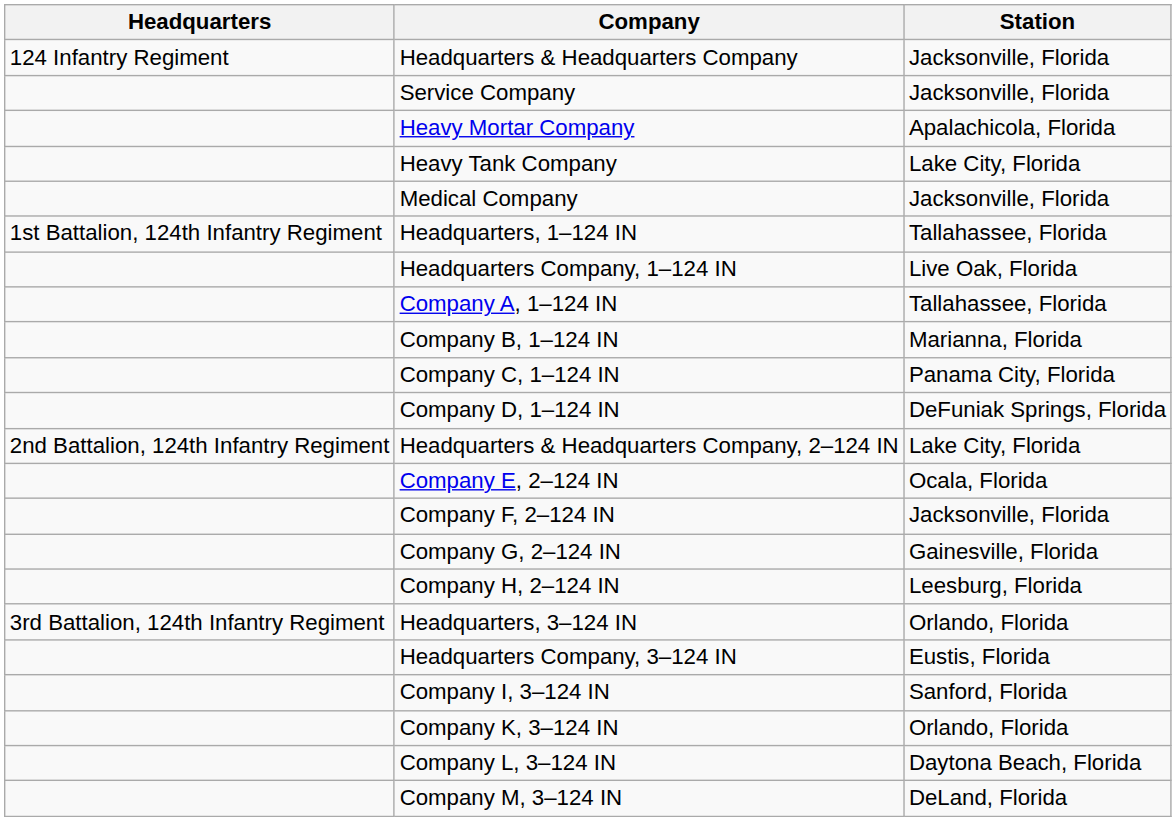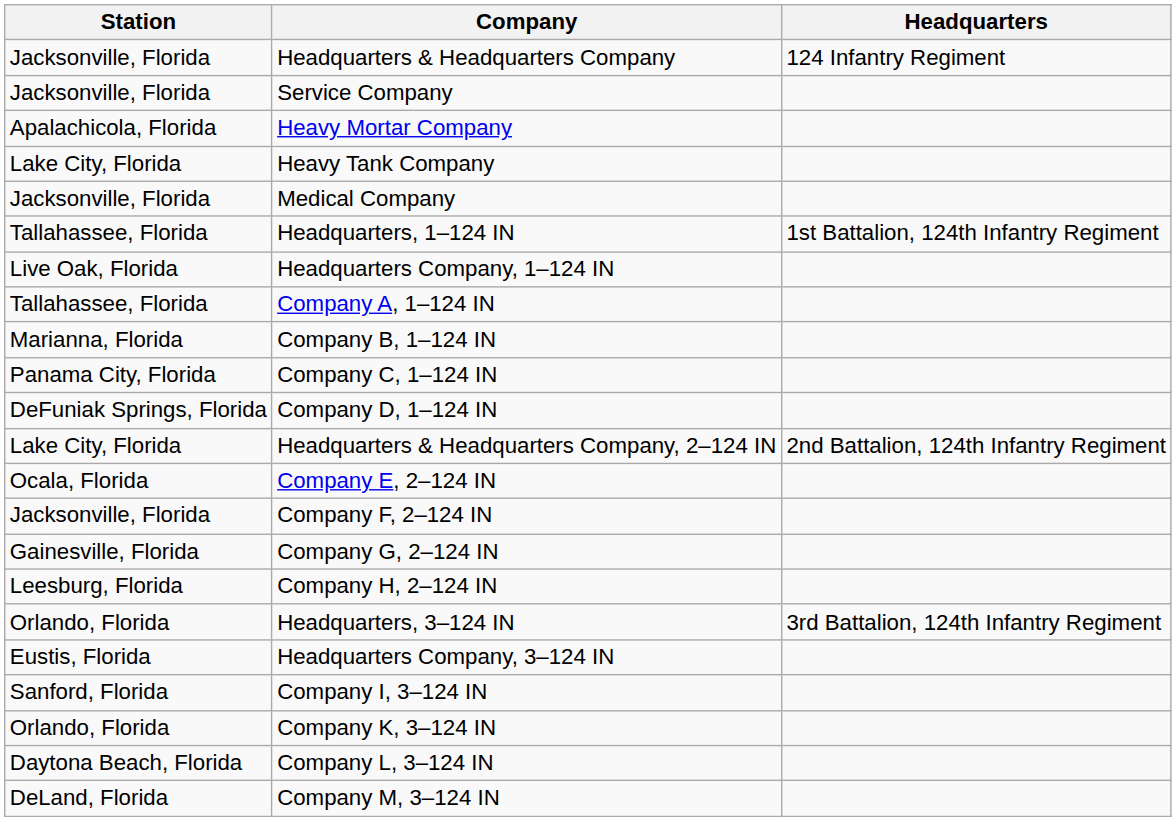columns swapped: Headquarters <-> Station
